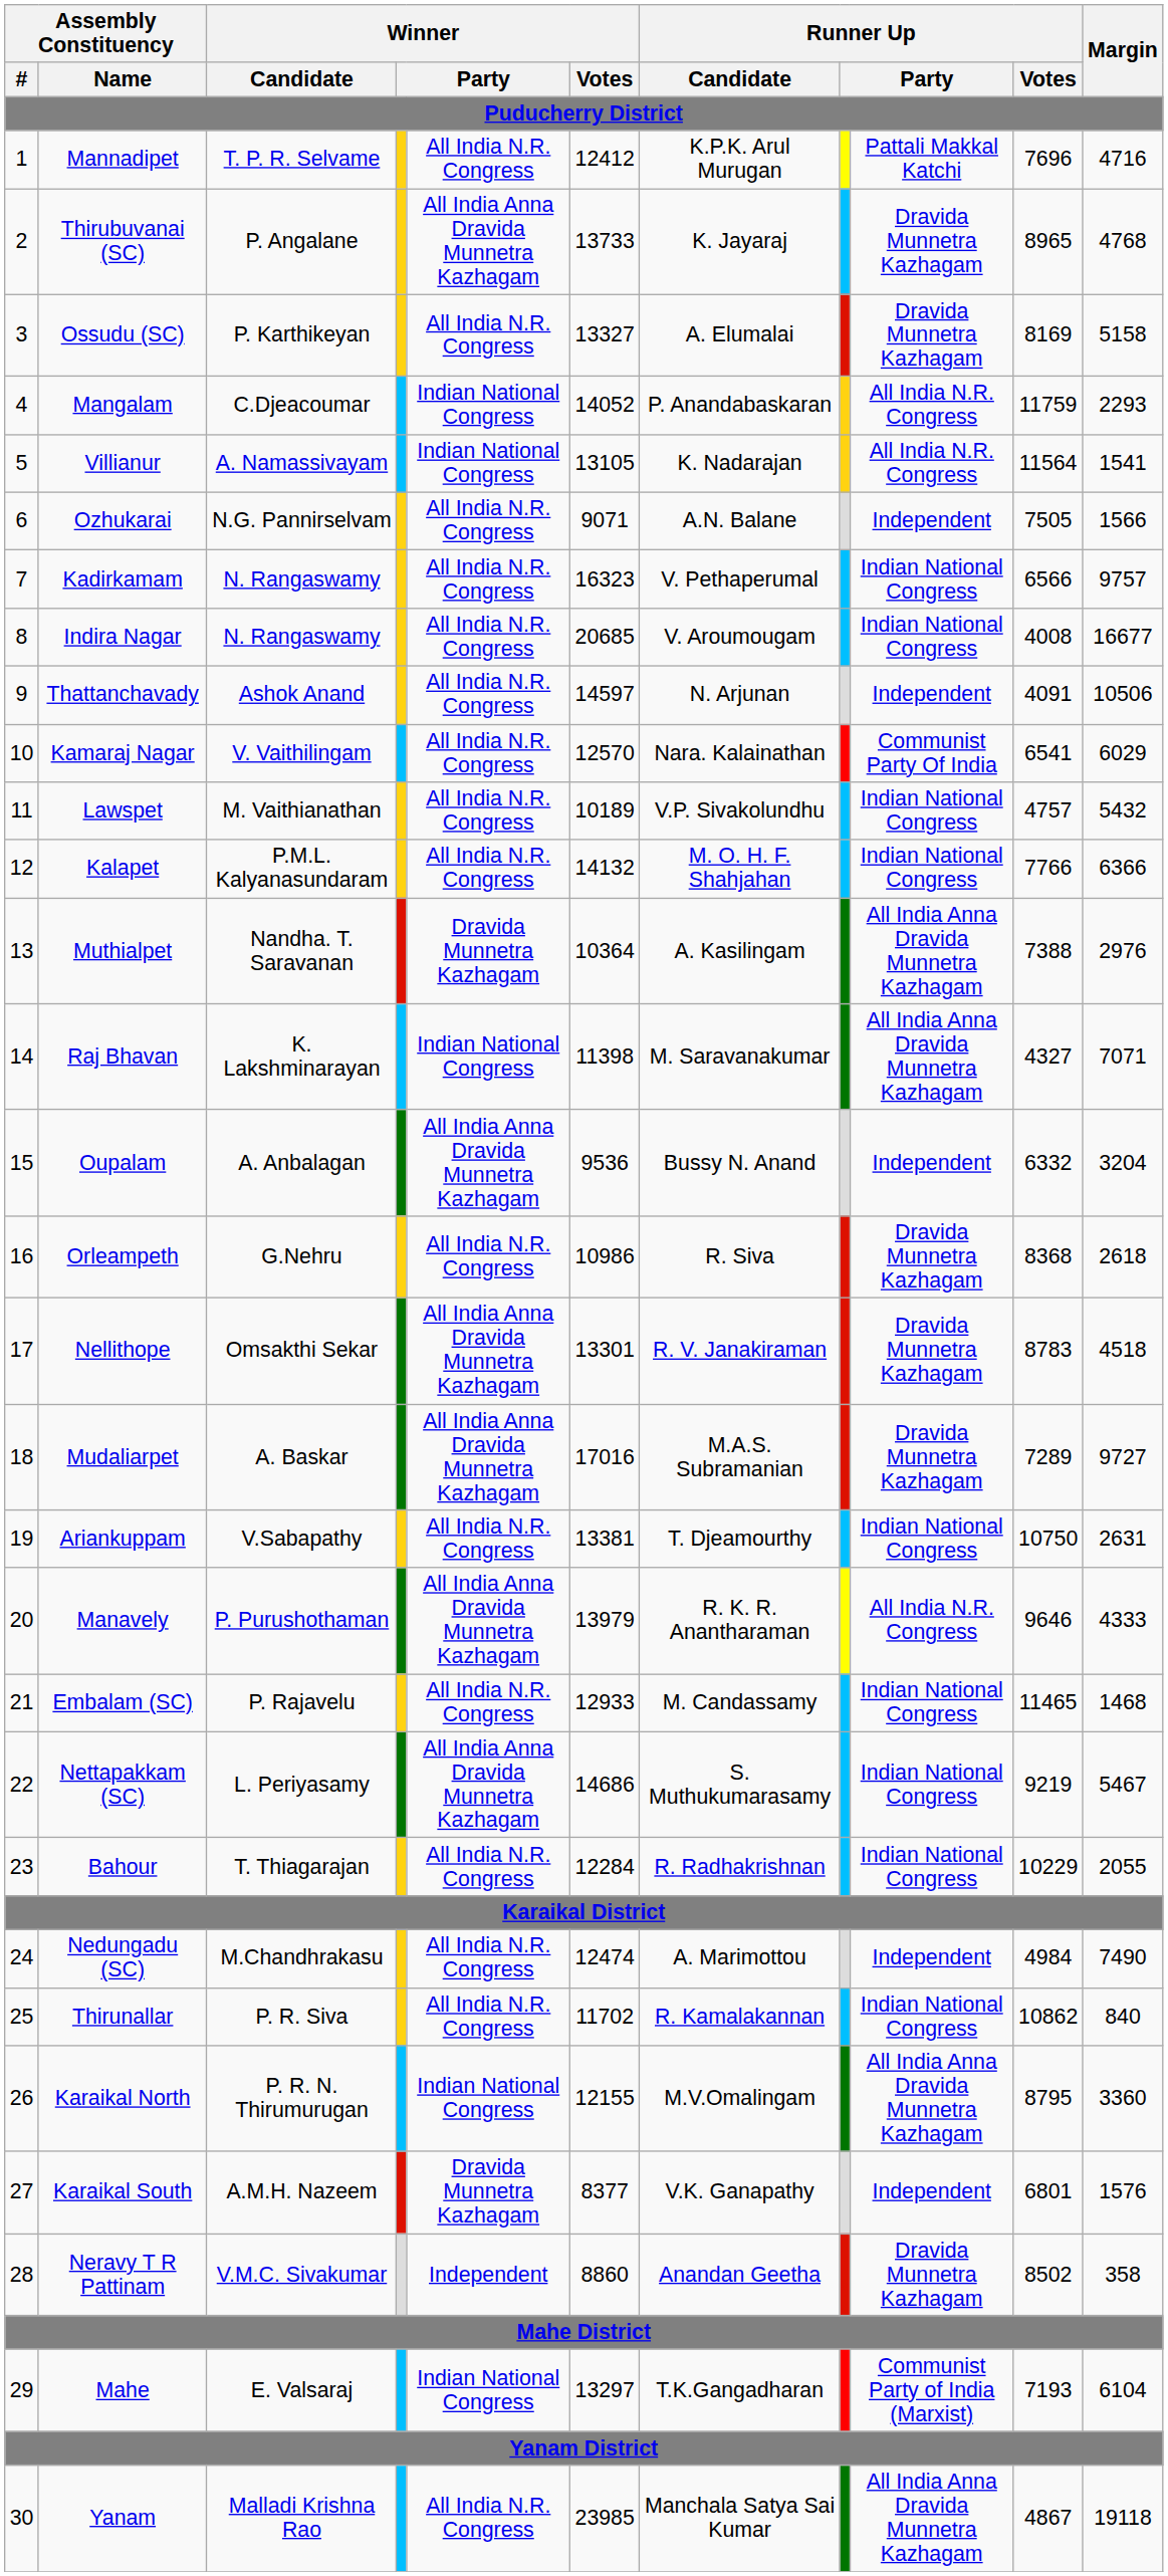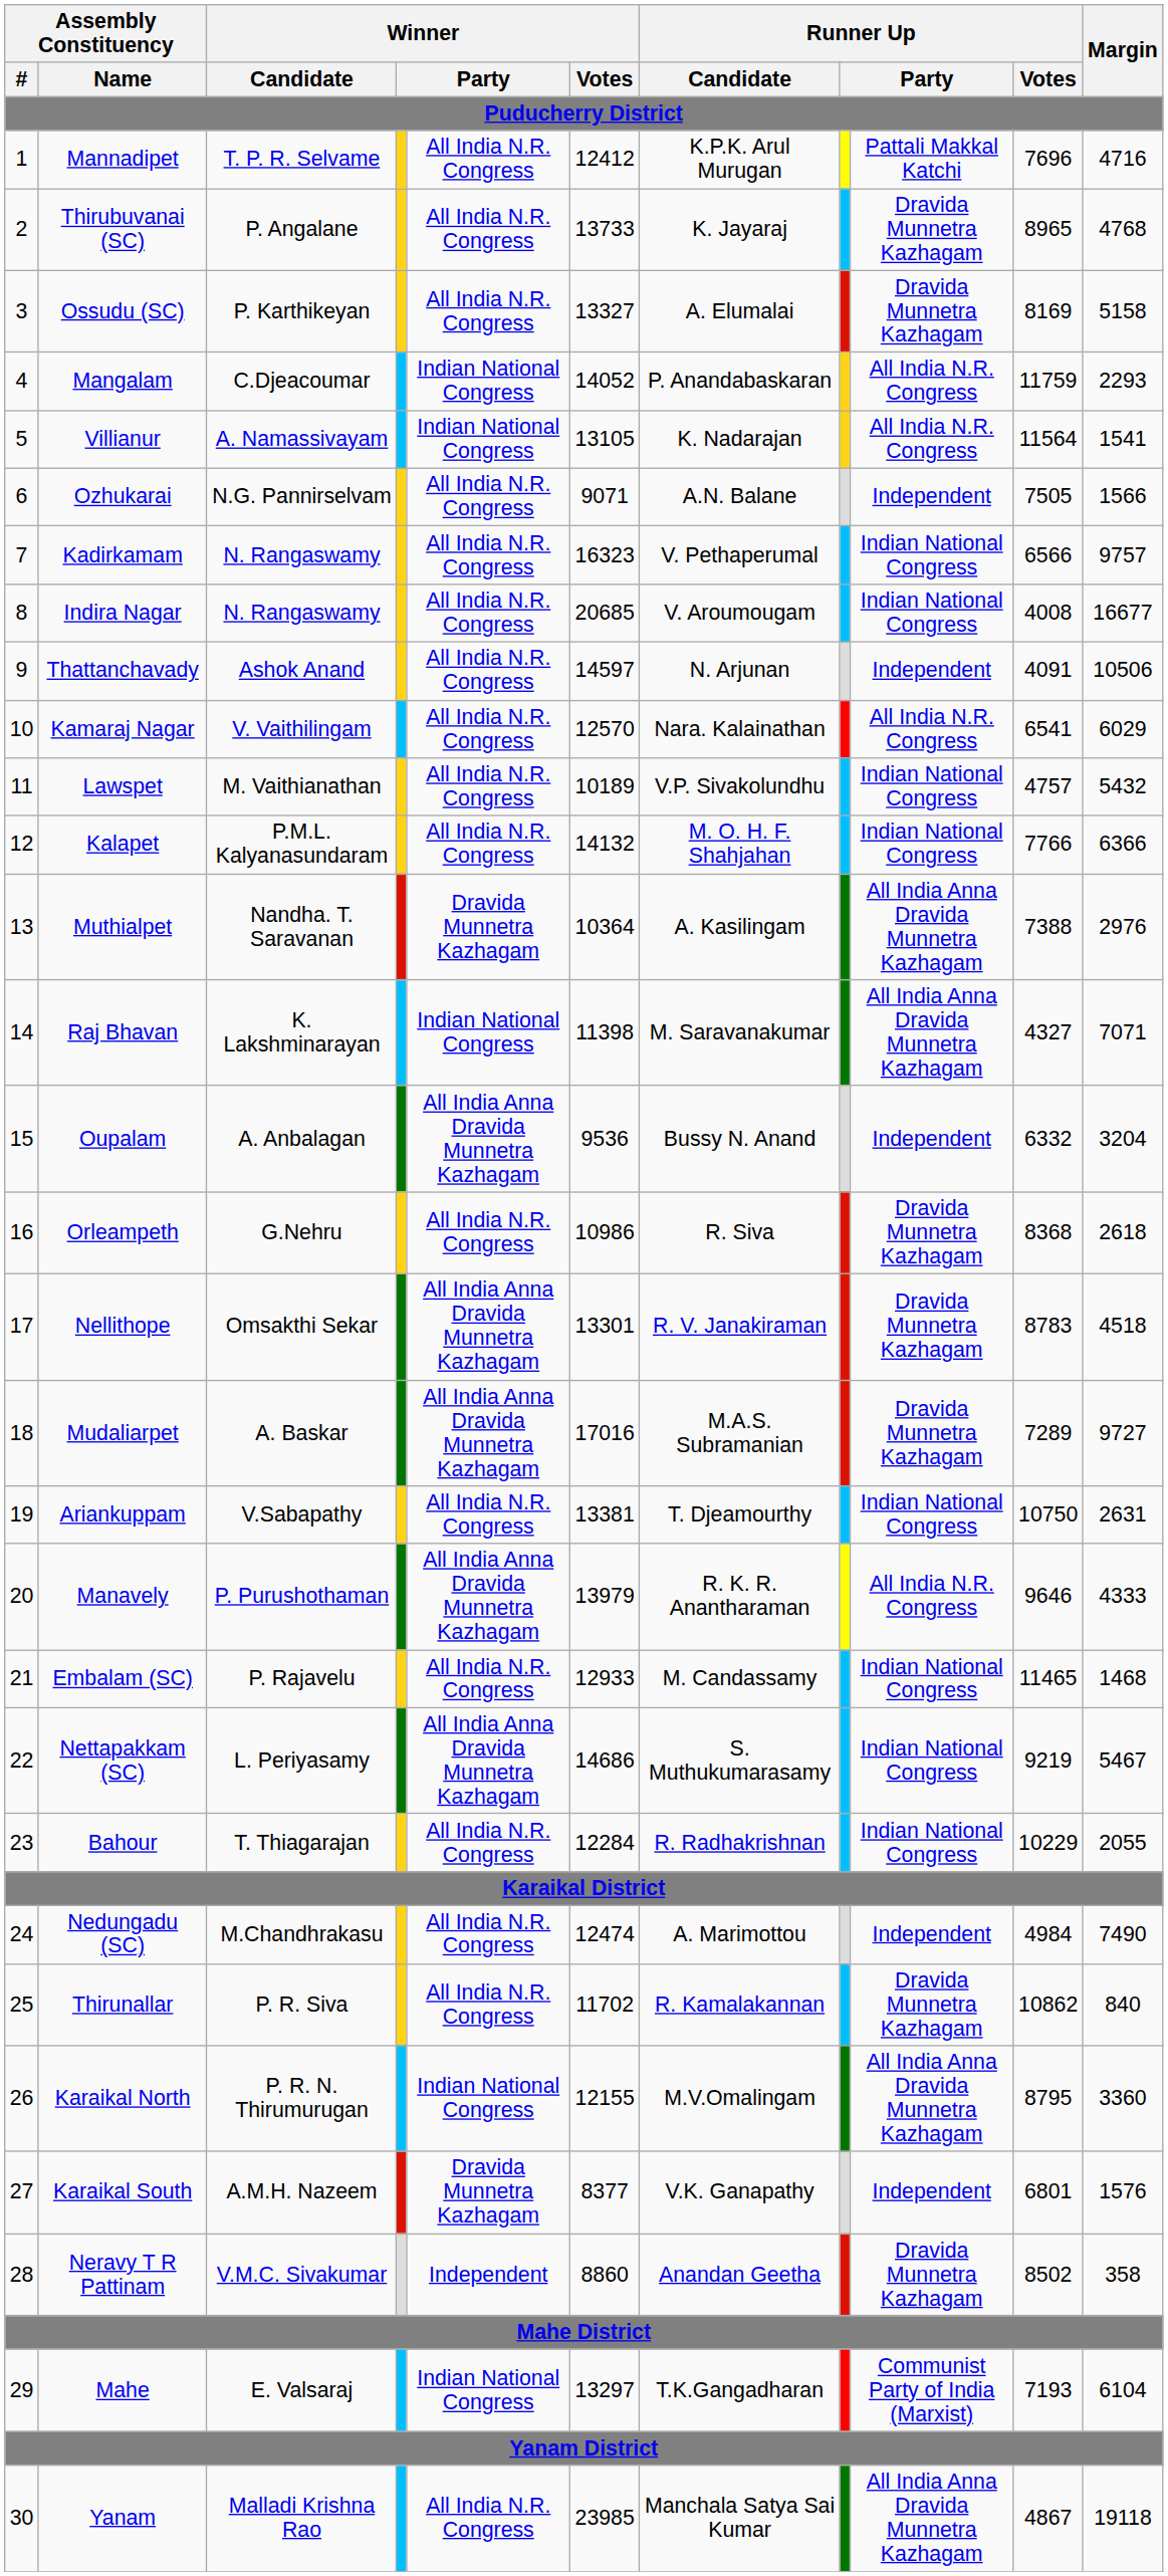Thirubuvanai (SC) | column 5: All India Anna Dravida Munnetra Kazhagam -> All India N.R. Congress
Kamaraj Nagar | column 9: Communist Party Of India -> All India N.R. Congress
Thirunallar | column 9: Indian National Congress -> Dravida Munnetra Kazhagam
